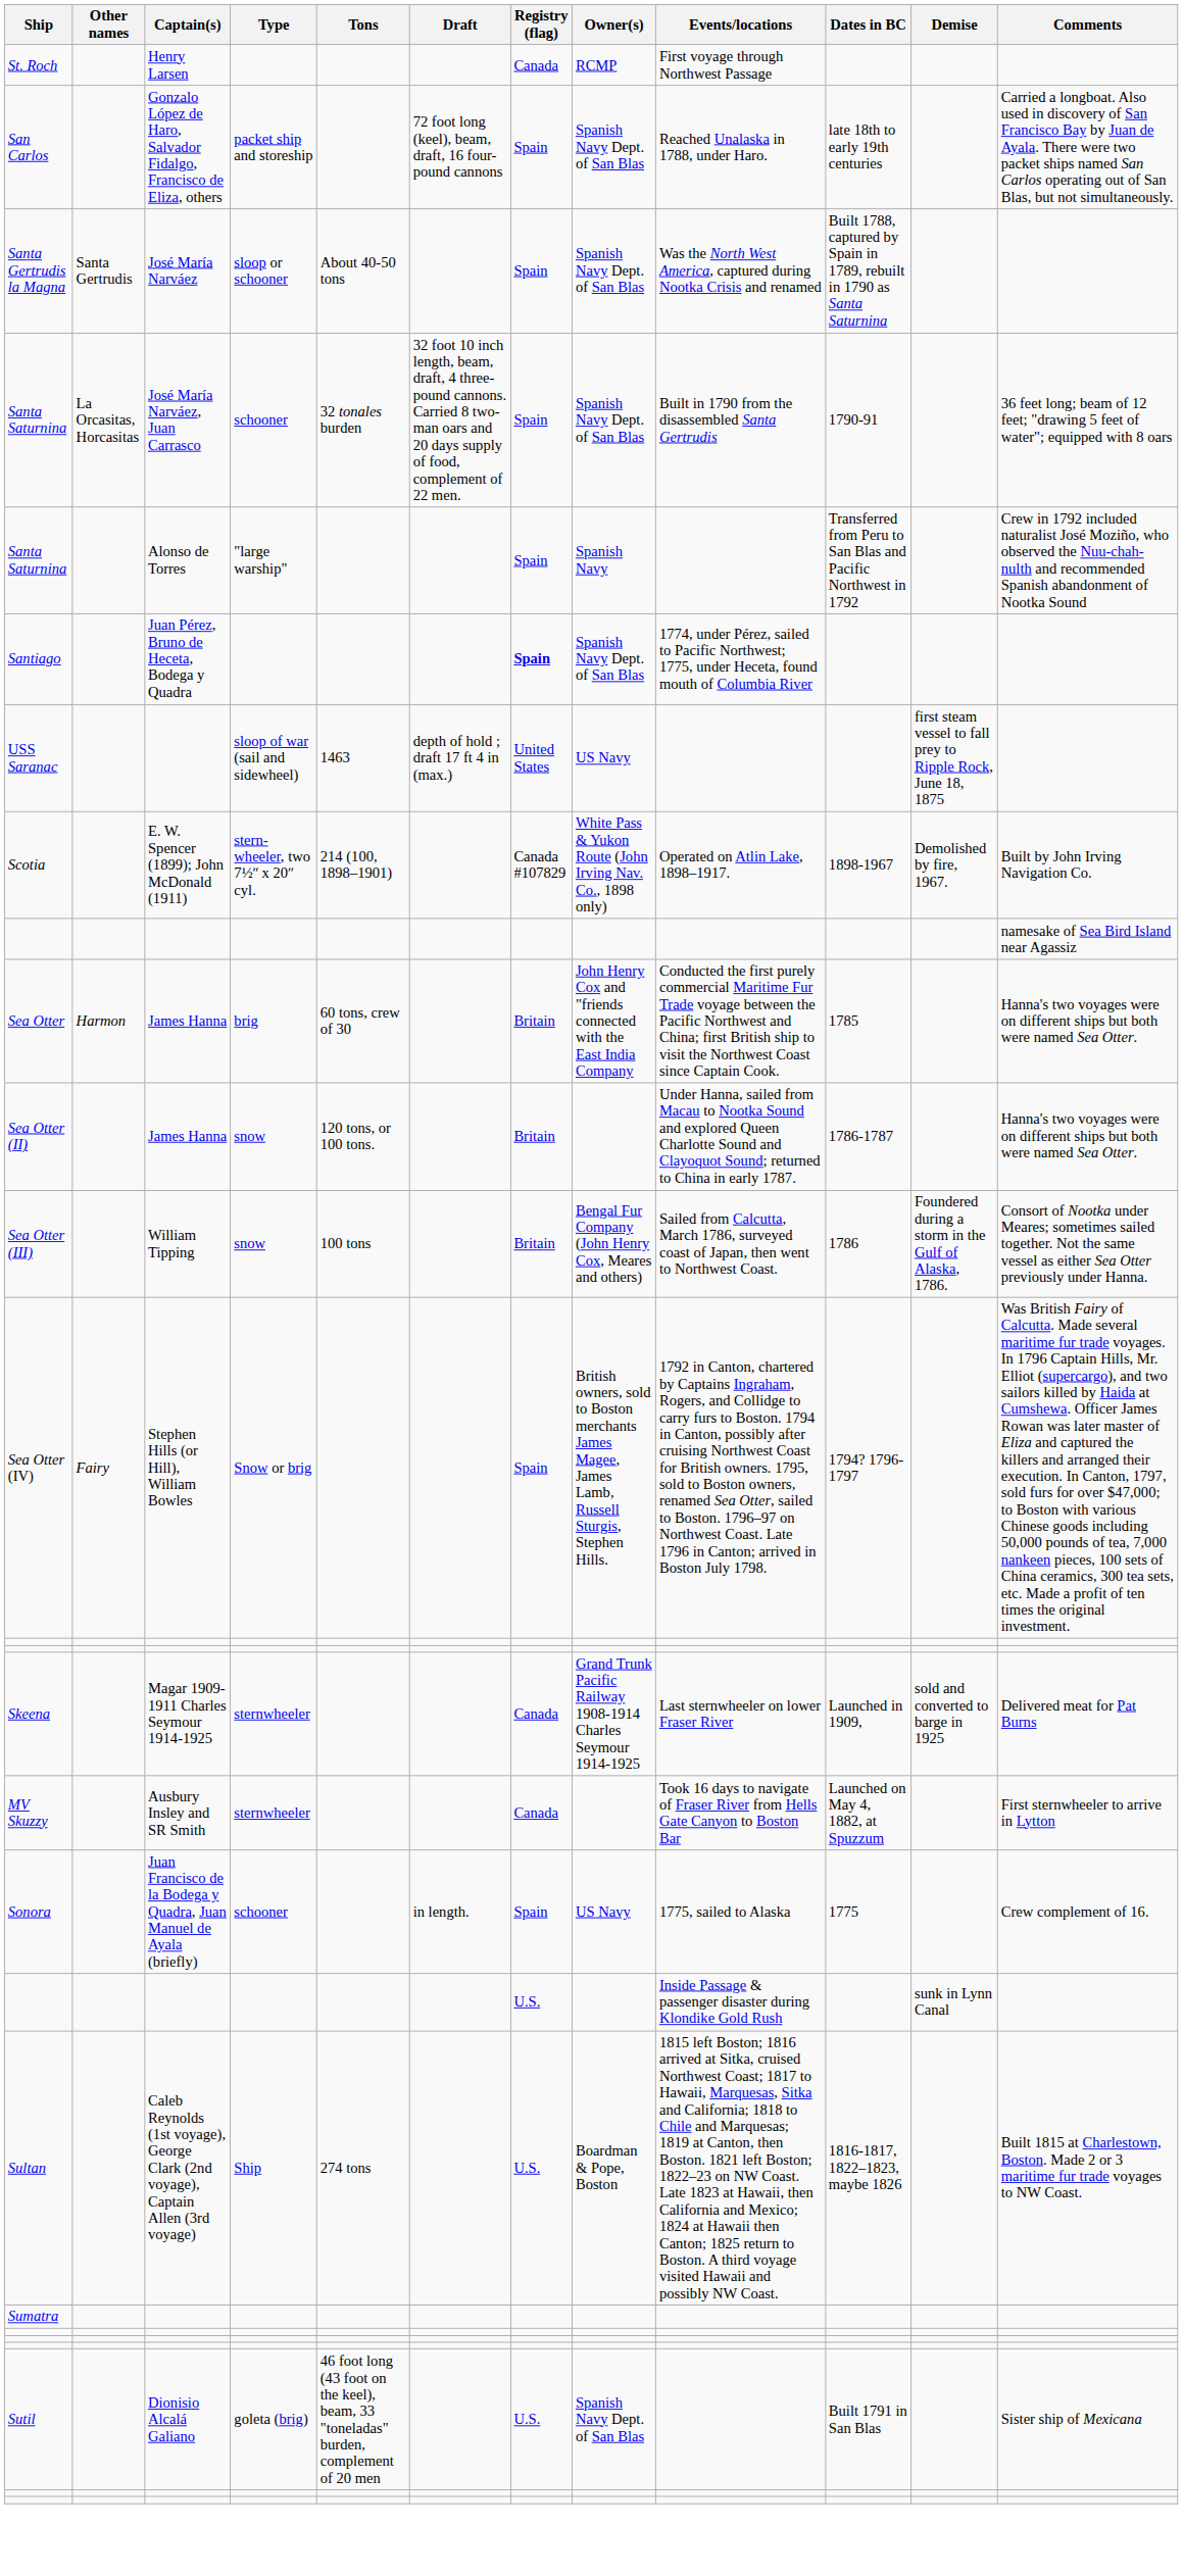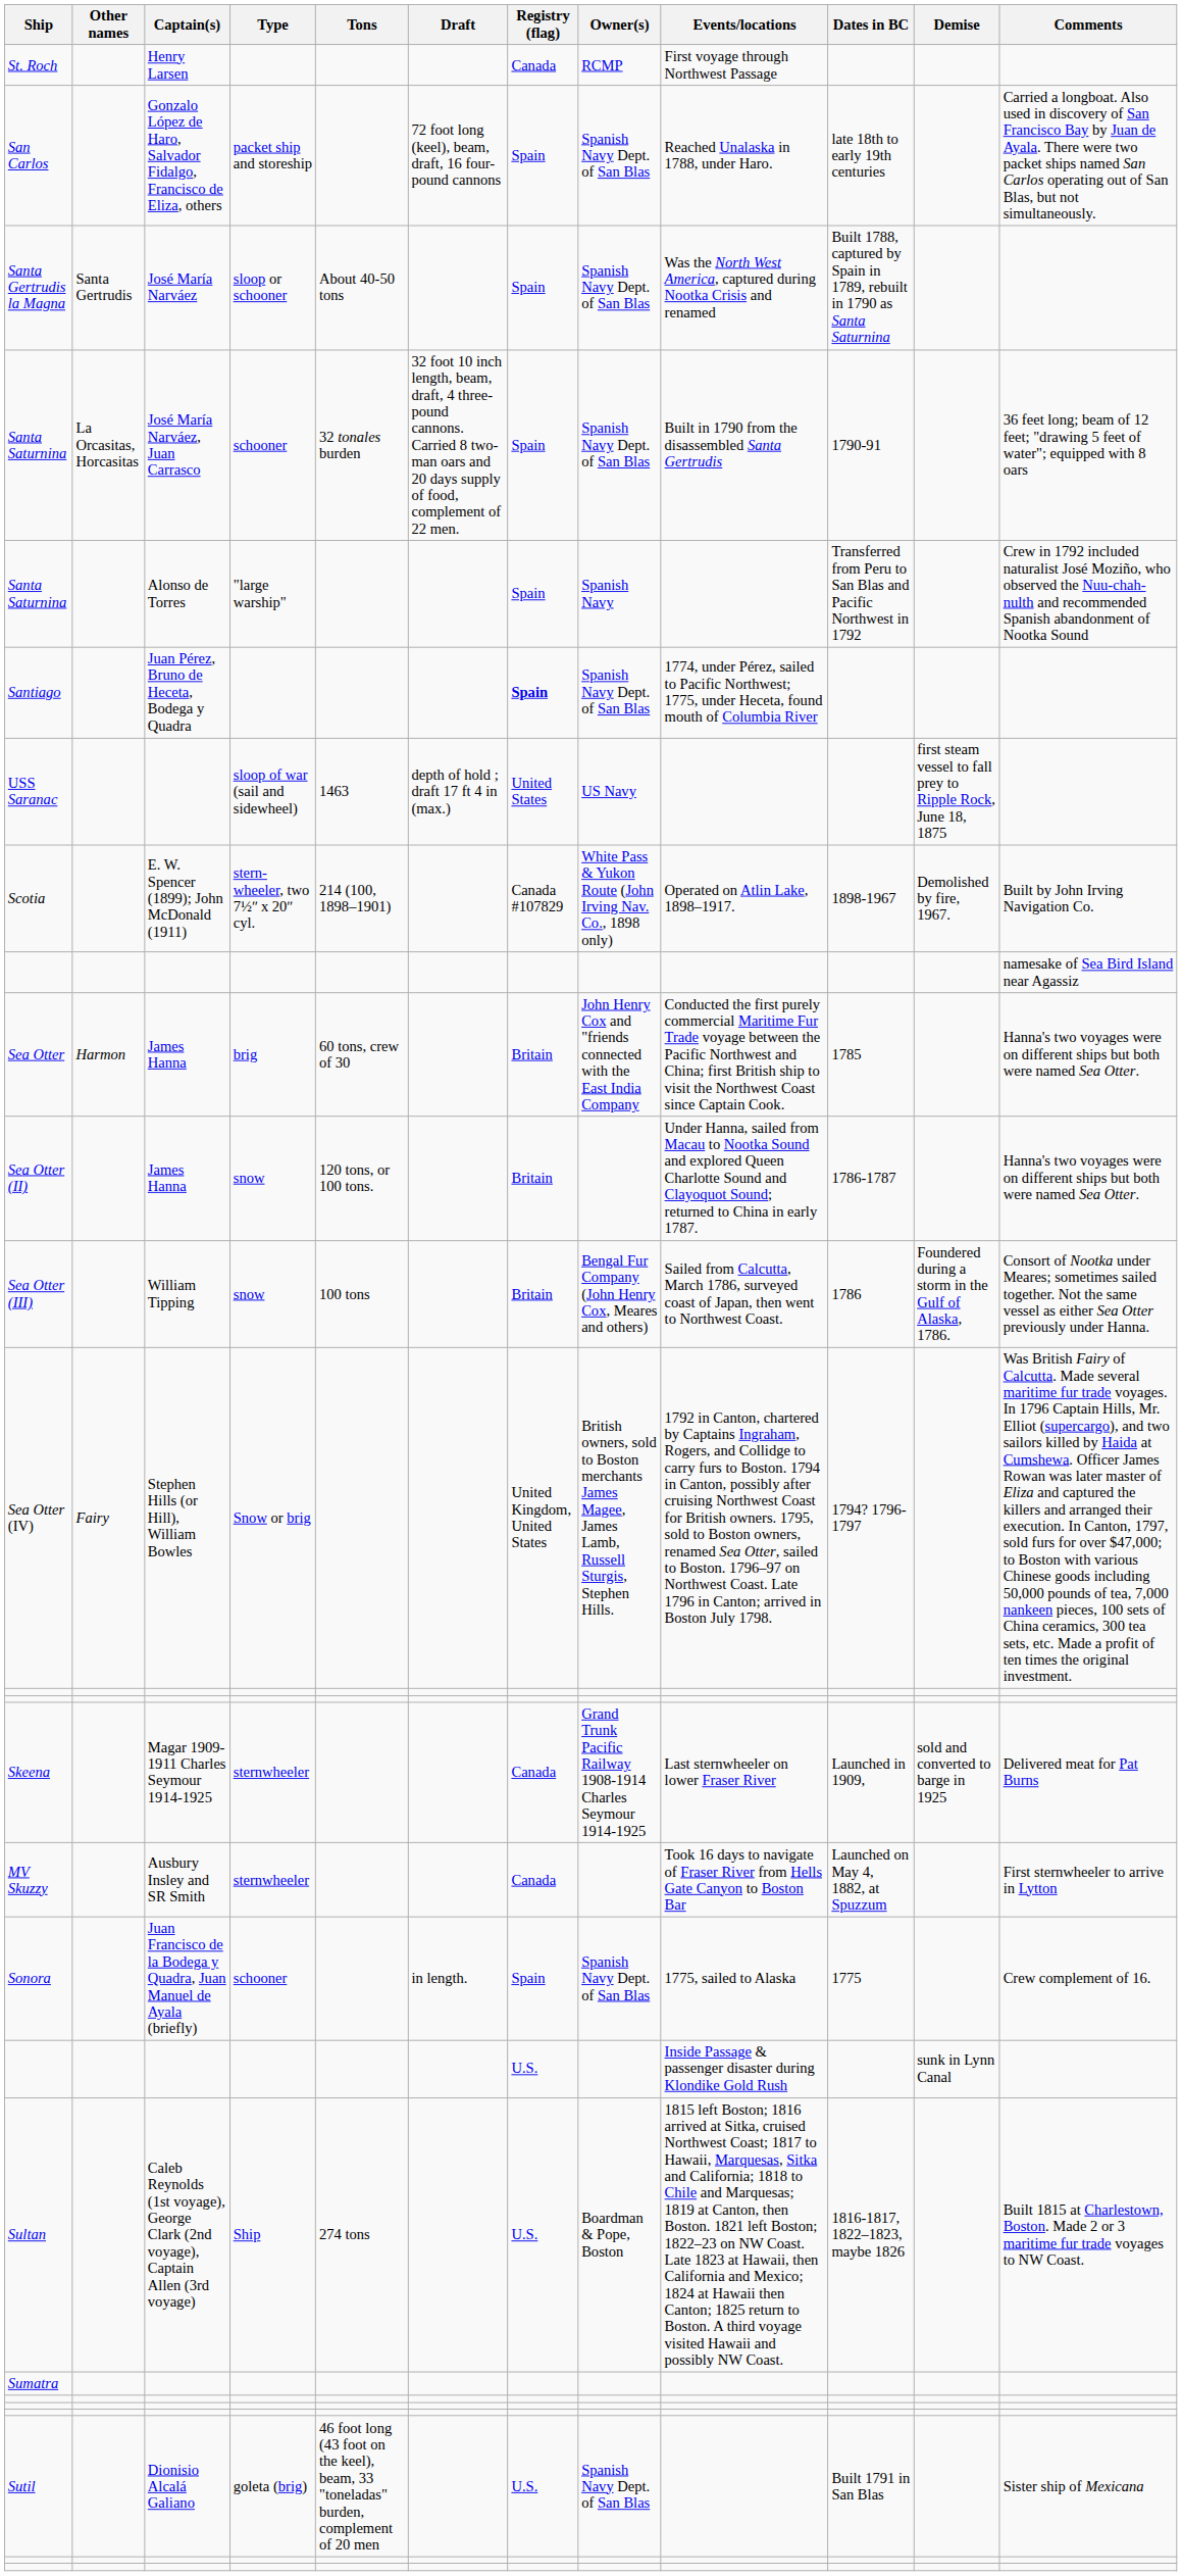Sea Otter (IV) | Registry (flag): Spain -> United Kingdom, United States
Sonora | Owner(s): US Navy -> Spanish Navy Dept. of San Blas
